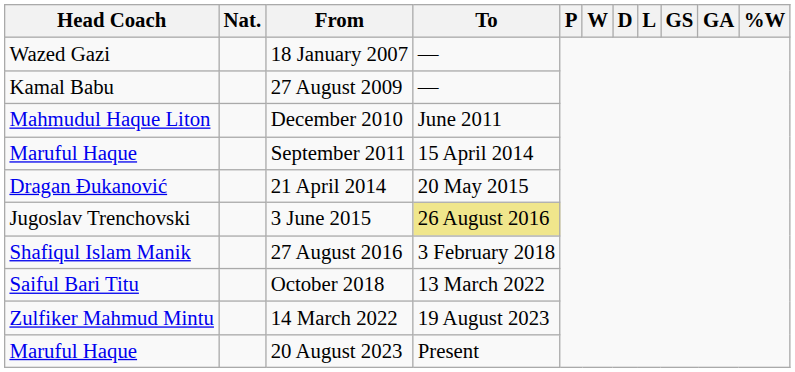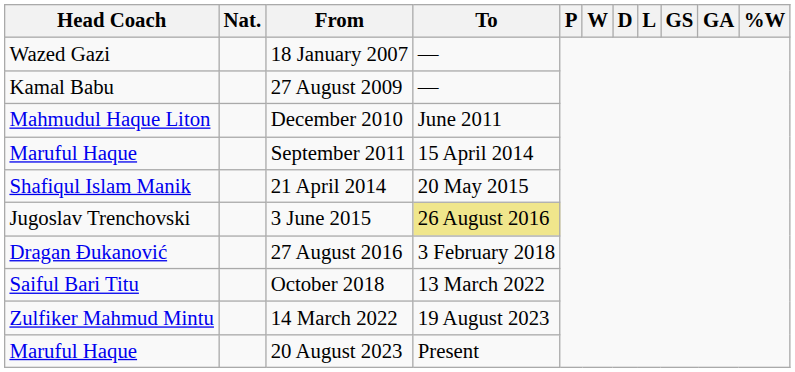21 April 2014 | Head Coach: Dragan Đukanović -> Shafiqul Islam Manik
27 August 2016 | Head Coach: Shafiqul Islam Manik -> Dragan Đukanović
